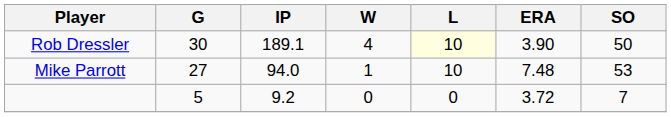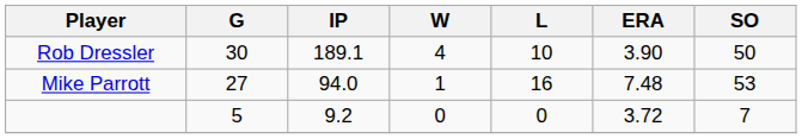Rob Dressler | L: lightyellow background -> no background
Mike Parrott | L: 10 -> 16
